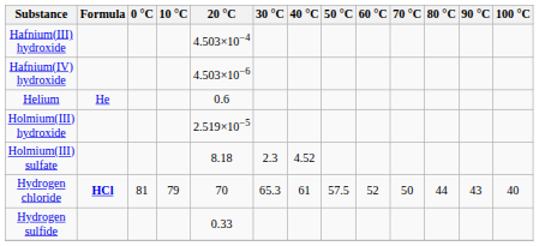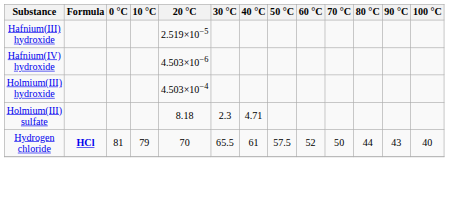Hafnium(III) hydroxide | 20 °C: 4.503×10−4 -> 2.519×10−5
- row: Helium | He | 0.6
Holmium(III) hydroxide | 20 °C: 2.519×10−5 -> 4.503×10−4
Holmium(III) sulfate | 40 °C: 4.52 -> 4.71
Hydrogen chloride | 30 °C: 65.3 -> 65.5
- row: Hydrogen sulfide | 0.33
